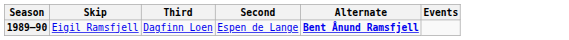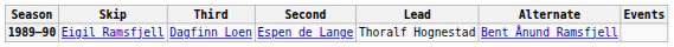+ column: Lead | Thoralf Hognestad
1989–90 | Alternate: bold -> normal
